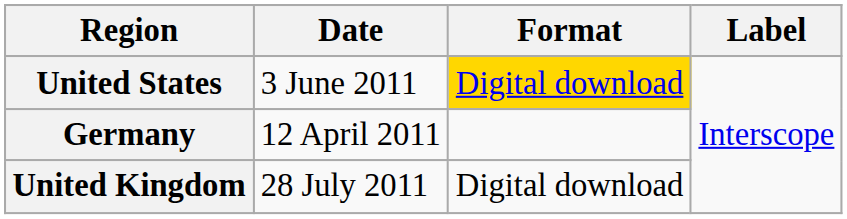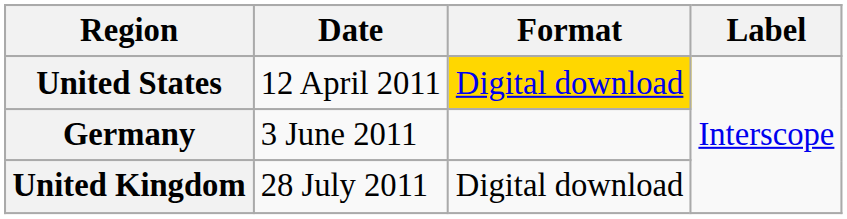United States | Date: 3 June 2011 -> 12 April 2011
Germany | Date: 12 April 2011 -> 3 June 2011
